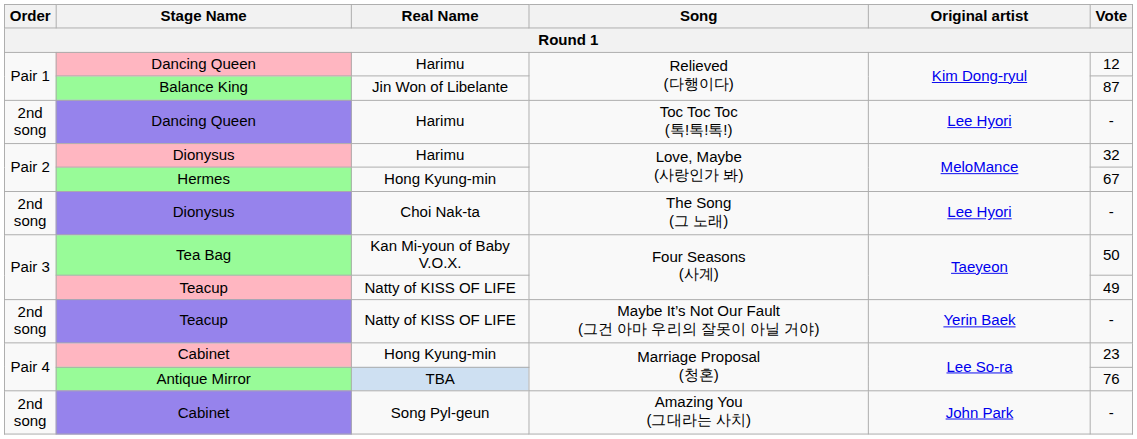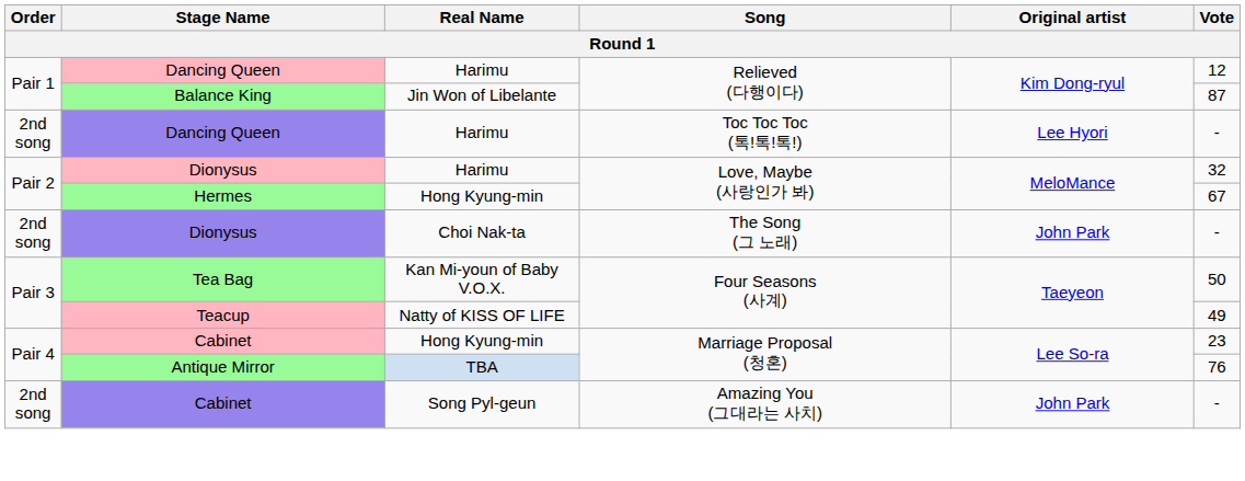Dionysus / The Song (그 노래) | Original artist: Lee Hyori -> John Park
- row: 2nd song | Teacup | Natty of KISS OF LIFE | Maybe It’s Not Our Fault (그건 아마 우리의 잘못이 아닐 거야) | Yerin Baek | -
